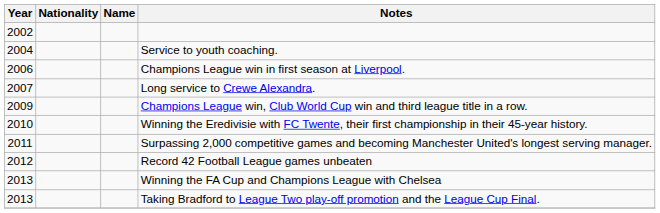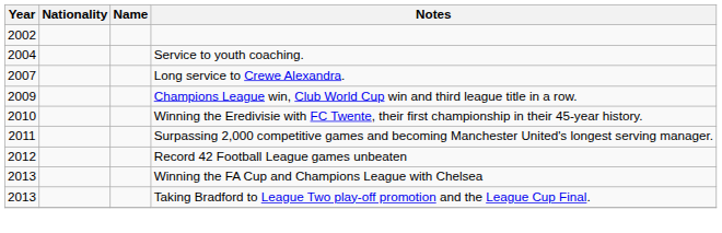- row: 2006 | Champions League win in first season at Liverpool.
